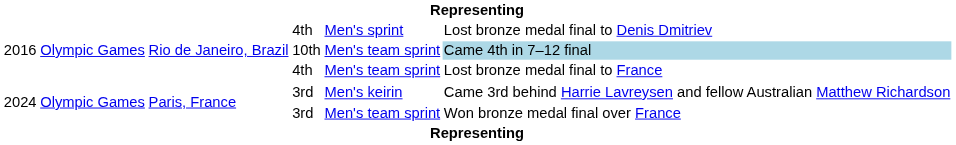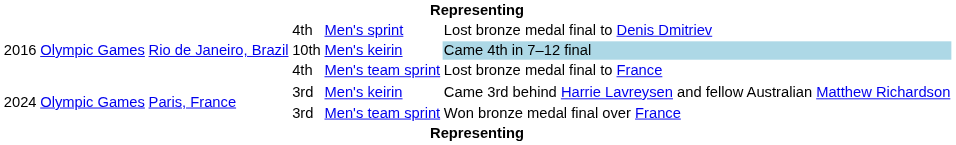10th | column 5: Men's team sprint -> Men's keirin
